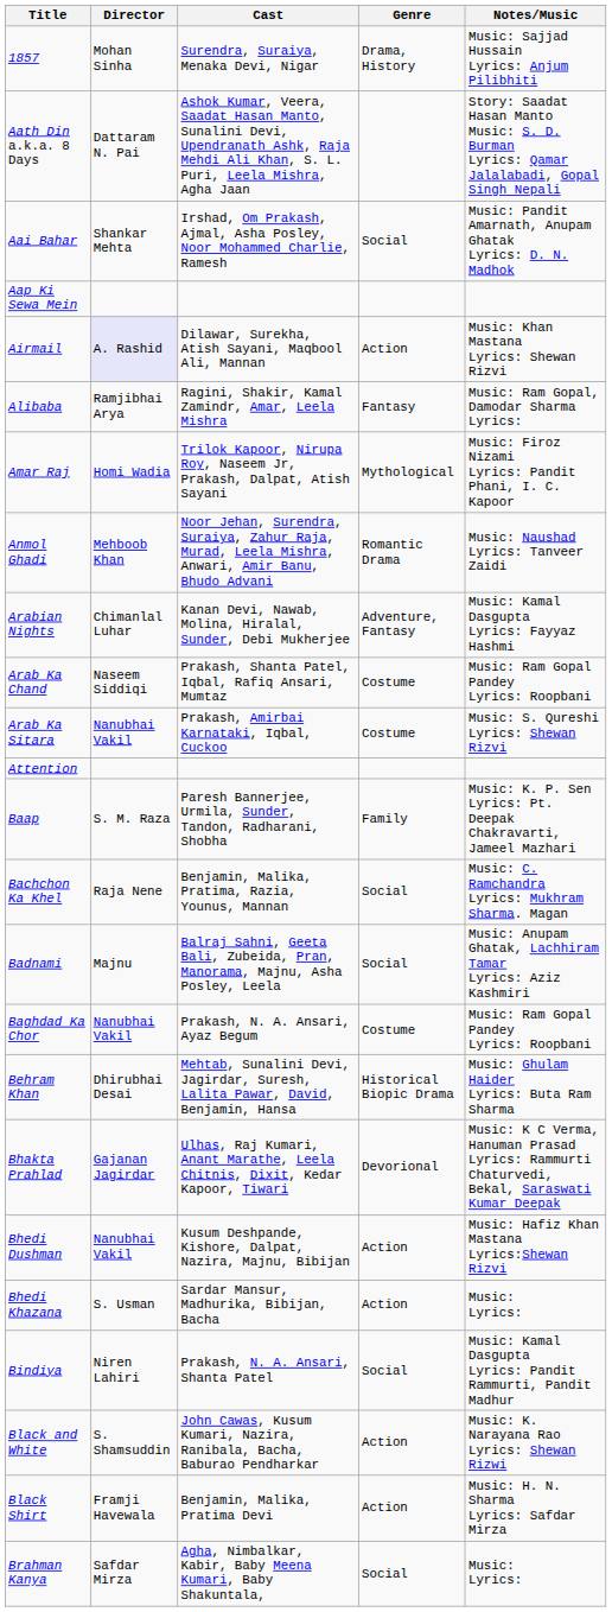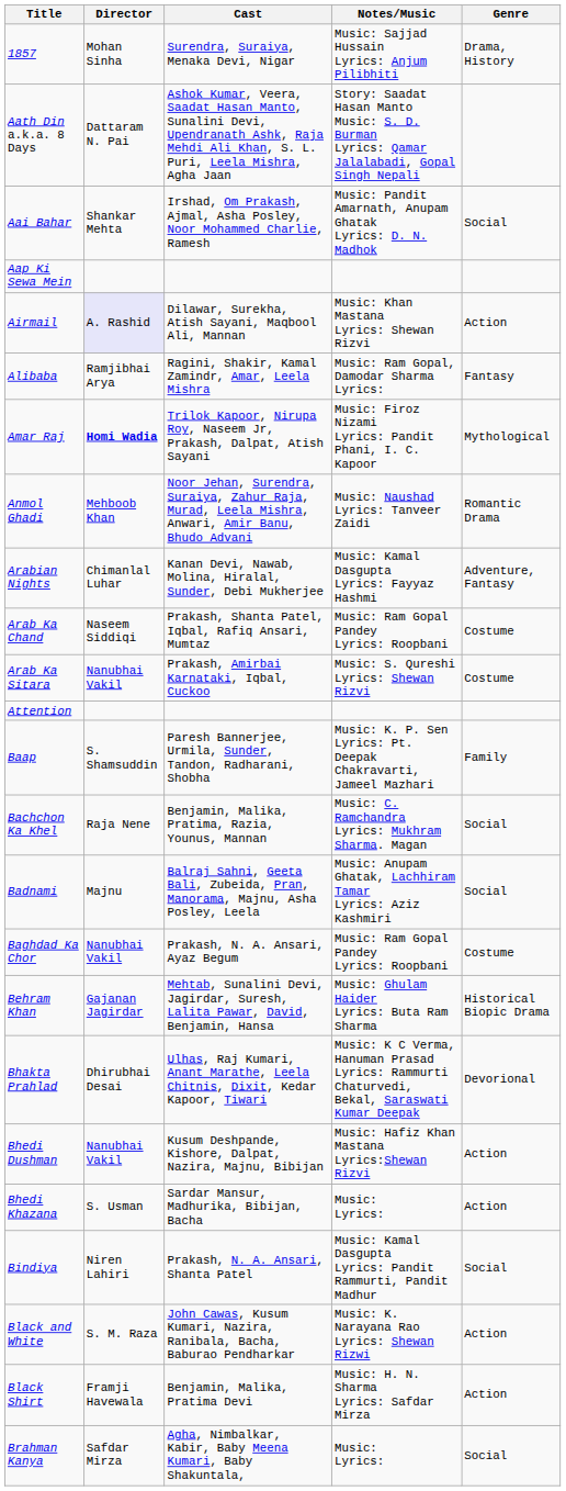columns swapped: Genre <-> Notes/Music
Amar Raj | Director: normal -> bold
Baap | Director: S. M. Raza -> S. Shamsuddin
Behram Khan | Director: Dhirubhai Desai -> Gajanan Jagirdar
Bhakta Prahlad | Director: Gajanan Jagirdar -> Dhirubhai Desai
Black and White | Director: S. Shamsuddin -> S. M. Raza
